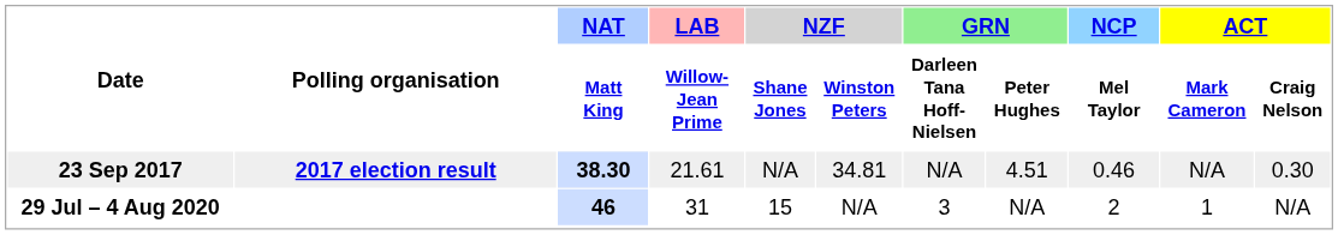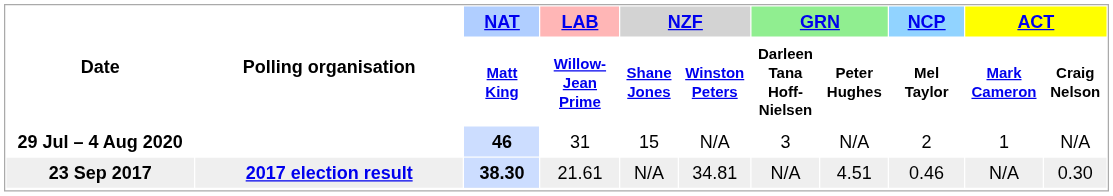rows swapped: 29 Jul – 4 Aug 2020 <-> 23 Sep 2017
